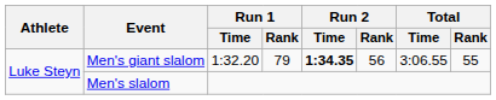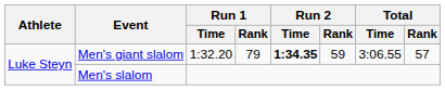Men's giant slalom | Run 2 / Rank: 56 -> 59
Men's giant slalom | Total / Rank: 55 -> 57
